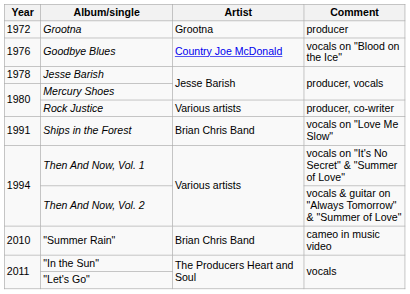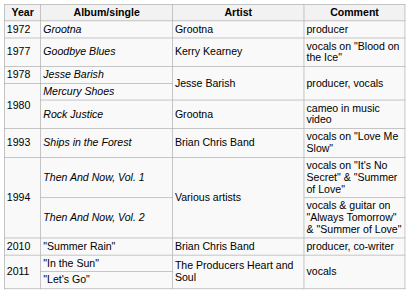Goodbye Blues | Year: 1976 -> 1977
Goodbye Blues | Artist: Country Joe McDonald -> Kerry Kearney
Rock Justice | Artist: Various artists -> Grootna
Rock Justice | Comment: producer, co-writer -> cameo in music video
Ships in the Forest | Year: 1991 -> 1993
"Summer Rain" | Comment: cameo in music video -> producer, co-writer
